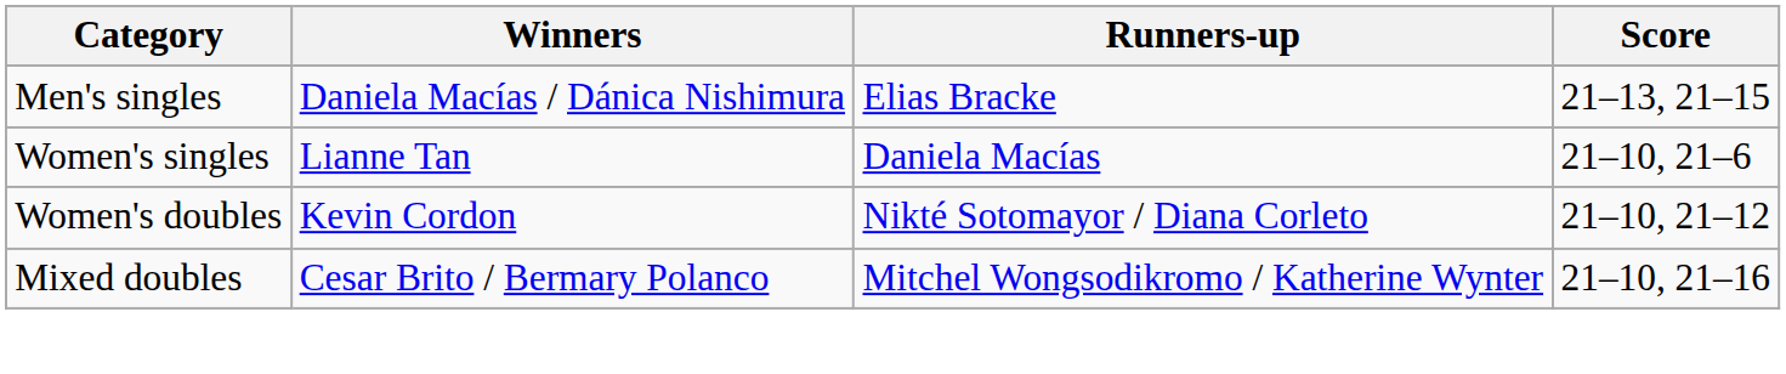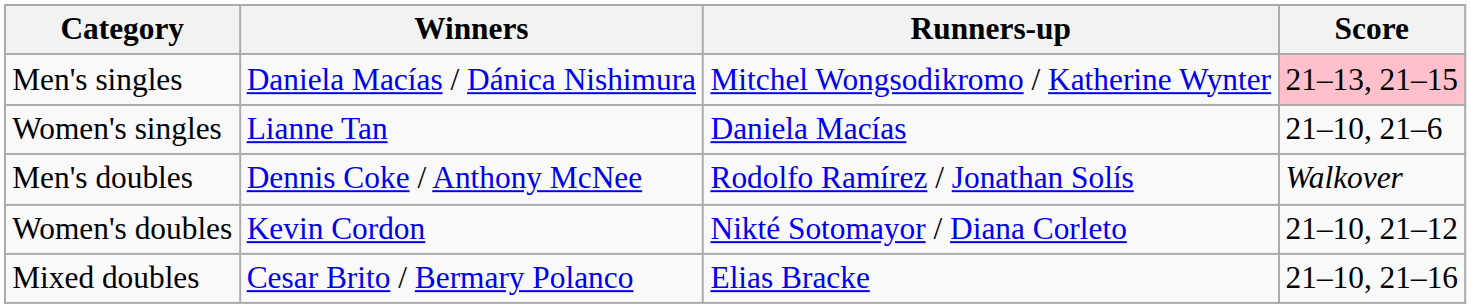Men's singles | Runners-up: Elias Bracke -> Mitchel Wongsodikromo / Katherine Wynter
Men's singles | Score: no background -> pink background
+ row: Men's doubles | Dennis Coke / Anthony McNee | Rodolfo Ramírez / Jonathan Solís | Walkover
Mixed doubles | Runners-up: Mitchel Wongsodikromo / Katherine Wynter -> Elias Bracke
